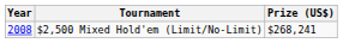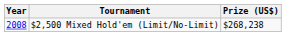$2,500 Mixed Hold'em (Limit/No-Limit) | Prize (US$): $268,241 -> $268,238
